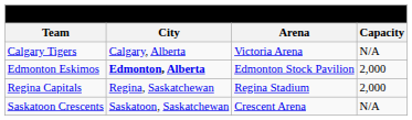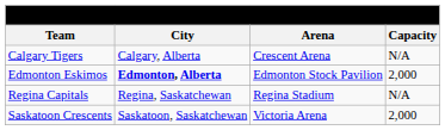Calgary Tigers | Arena: Victoria Arena -> Crescent Arena
Regina Capitals | Capacity: 2,000 -> N/A
Saskatoon Crescents | Arena: Crescent Arena -> Victoria Arena
Saskatoon Crescents | Capacity: N/A -> 2,000
